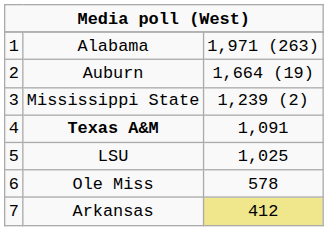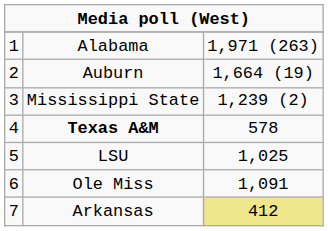Texas A&M | column 3: 1,091 -> 578
Ole Miss | column 3: 578 -> 1,091
